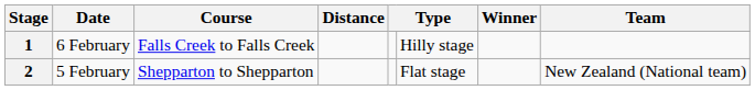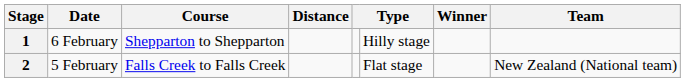1 | Course: Falls Creek to Falls Creek -> Shepparton to Shepparton
2 | Course: Shepparton to Shepparton -> Falls Creek to Falls Creek
